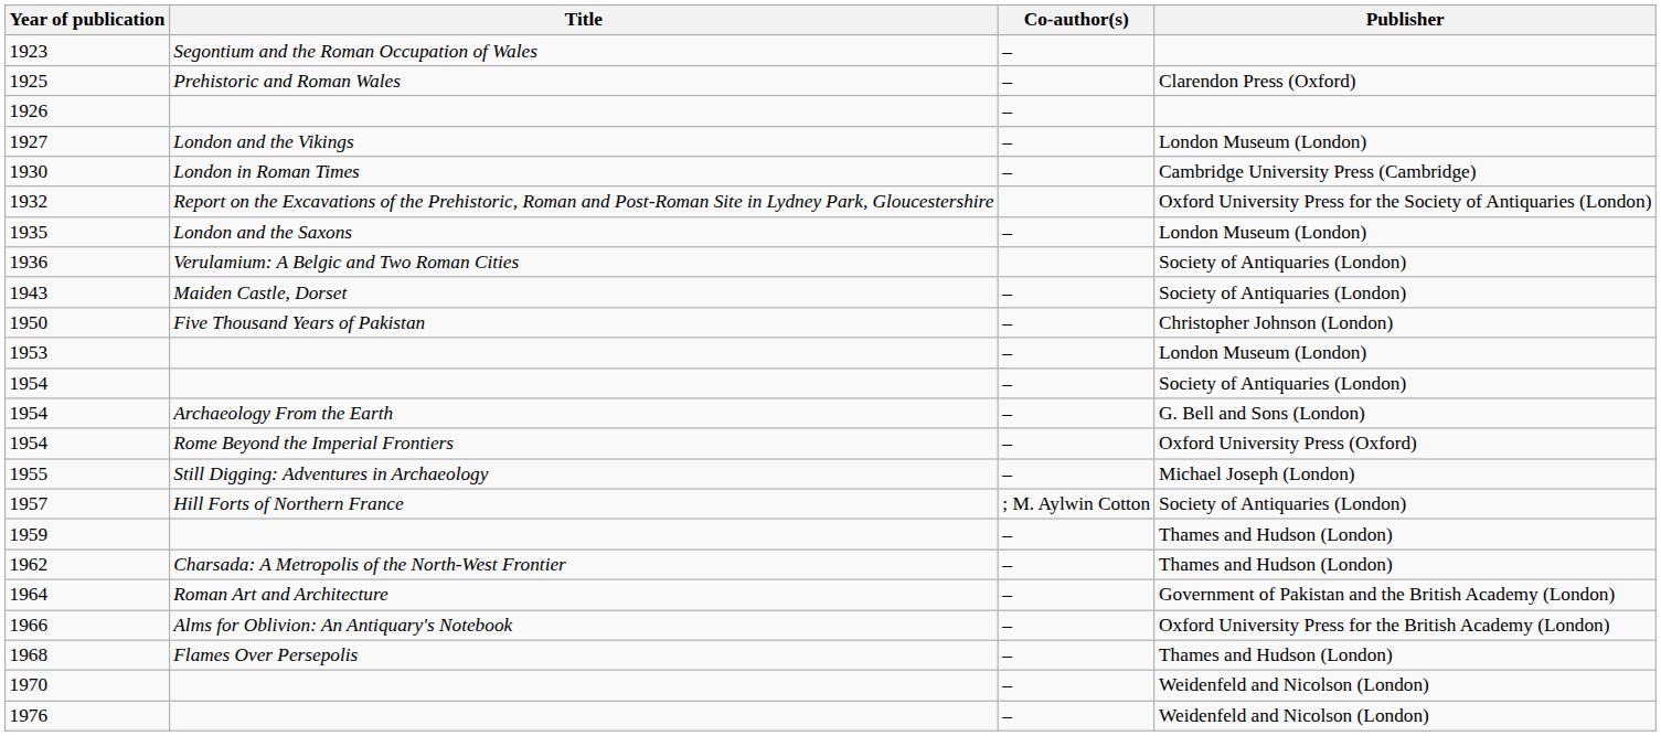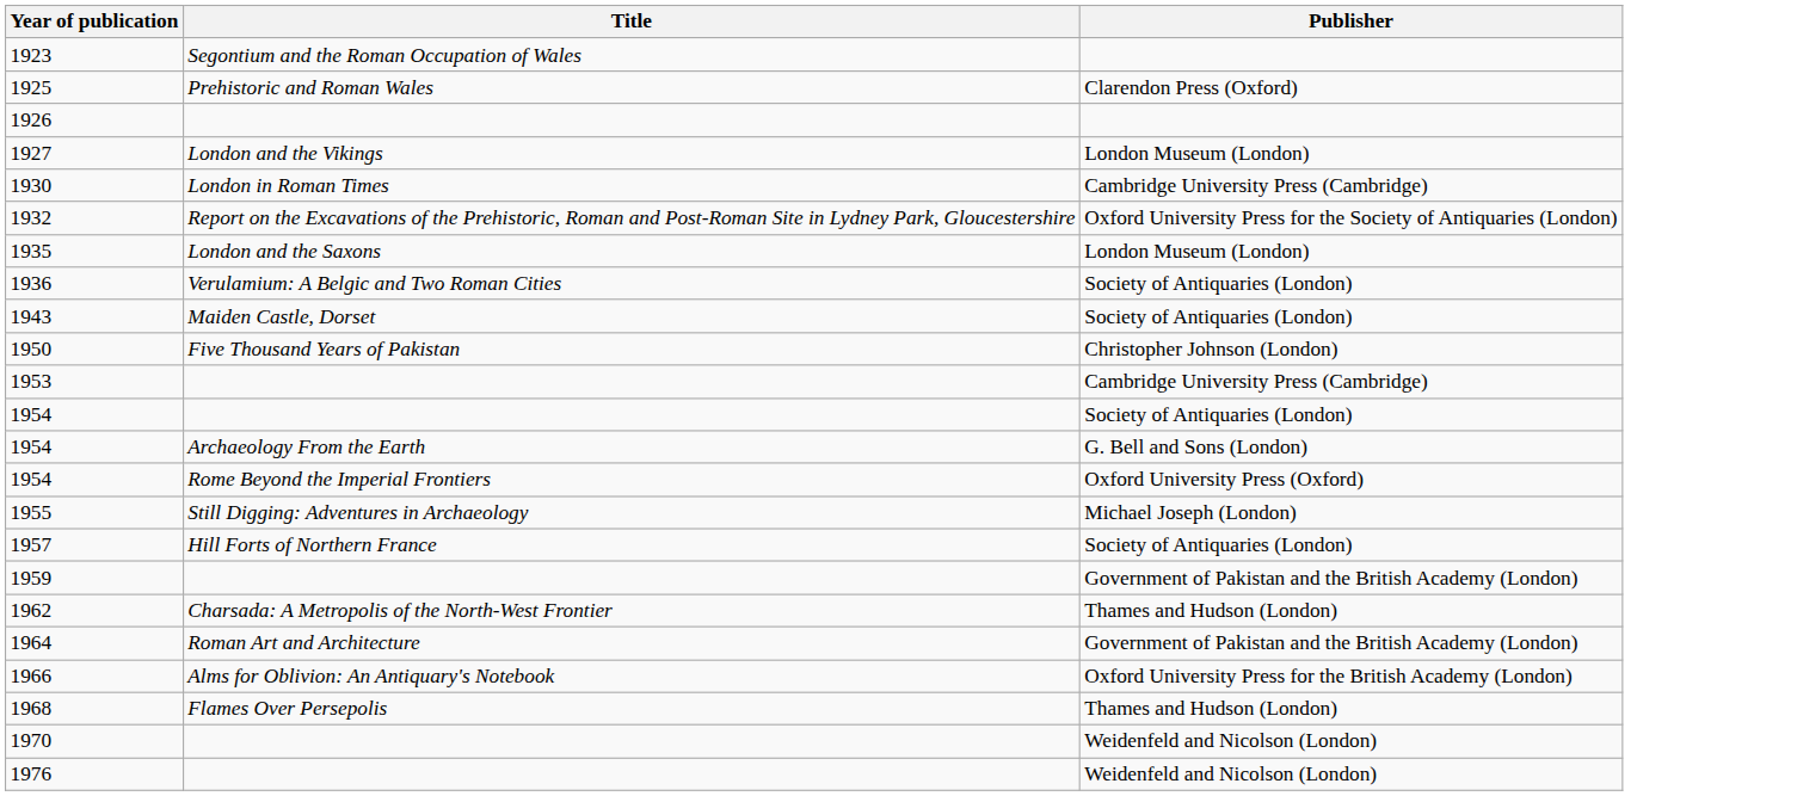- column: Co-author(s) | – | – | – | – | – | – | – | – | – | – | – | – | – | ; M. Aylwin Cotton | – | – | – | – | – | – | –
1953 | Publisher: London Museum (London) -> Cambridge University Press (Cambridge)
1959 | Publisher: Thames and Hudson (London) -> Government of Pakistan and the British Academy (London)
